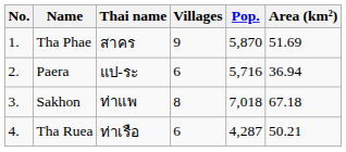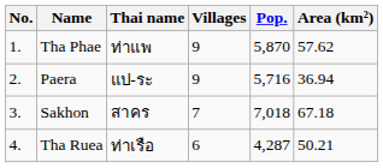Tha Phae | Thai name: สาคร -> ท่าแพ
Tha Phae | Area (km²): 51.69 -> 57.62
Paera | Villages: 6 -> 9
Sakhon | Thai name: ท่าแพ -> สาคร
Sakhon | Villages: 8 -> 7
